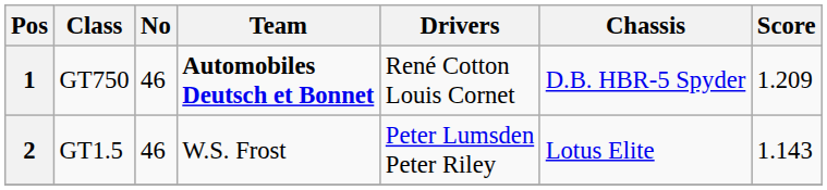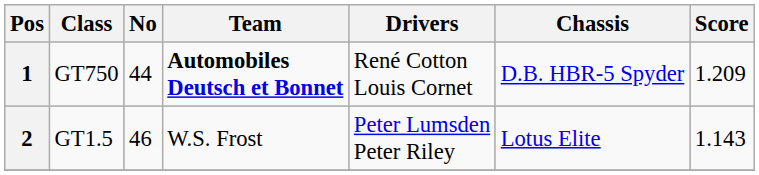1 | No: 46 -> 44
